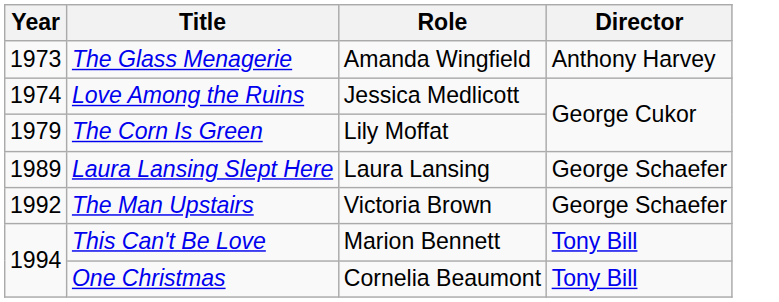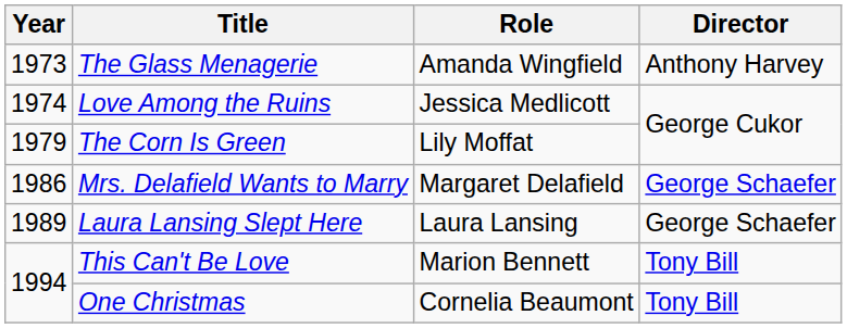+ row: 1986 | Mrs. Delafield Wants to Marry | Margaret Delafield | George Schaefer
- row: 1992 | The Man Upstairs | Victoria Brown | George Schaefer
